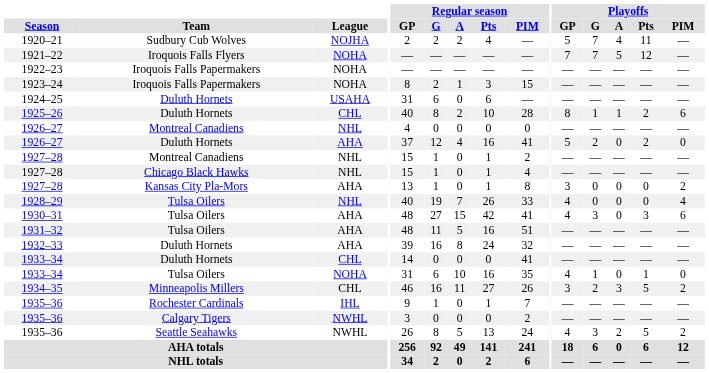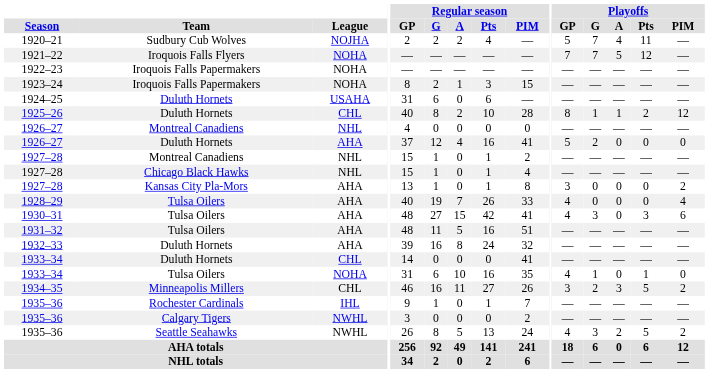1925–26 | Playoffs / PIM: 6 -> 12
1926–27 / Duluth Hornets | Playoffs / Pts: 2 -> 0
1928–29 | League: NHL -> AHA
